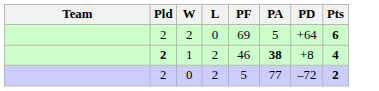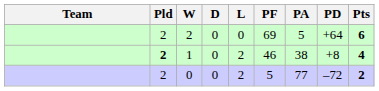+ column: D | 0 | 0 | 0
1 | PA: bold -> normal
